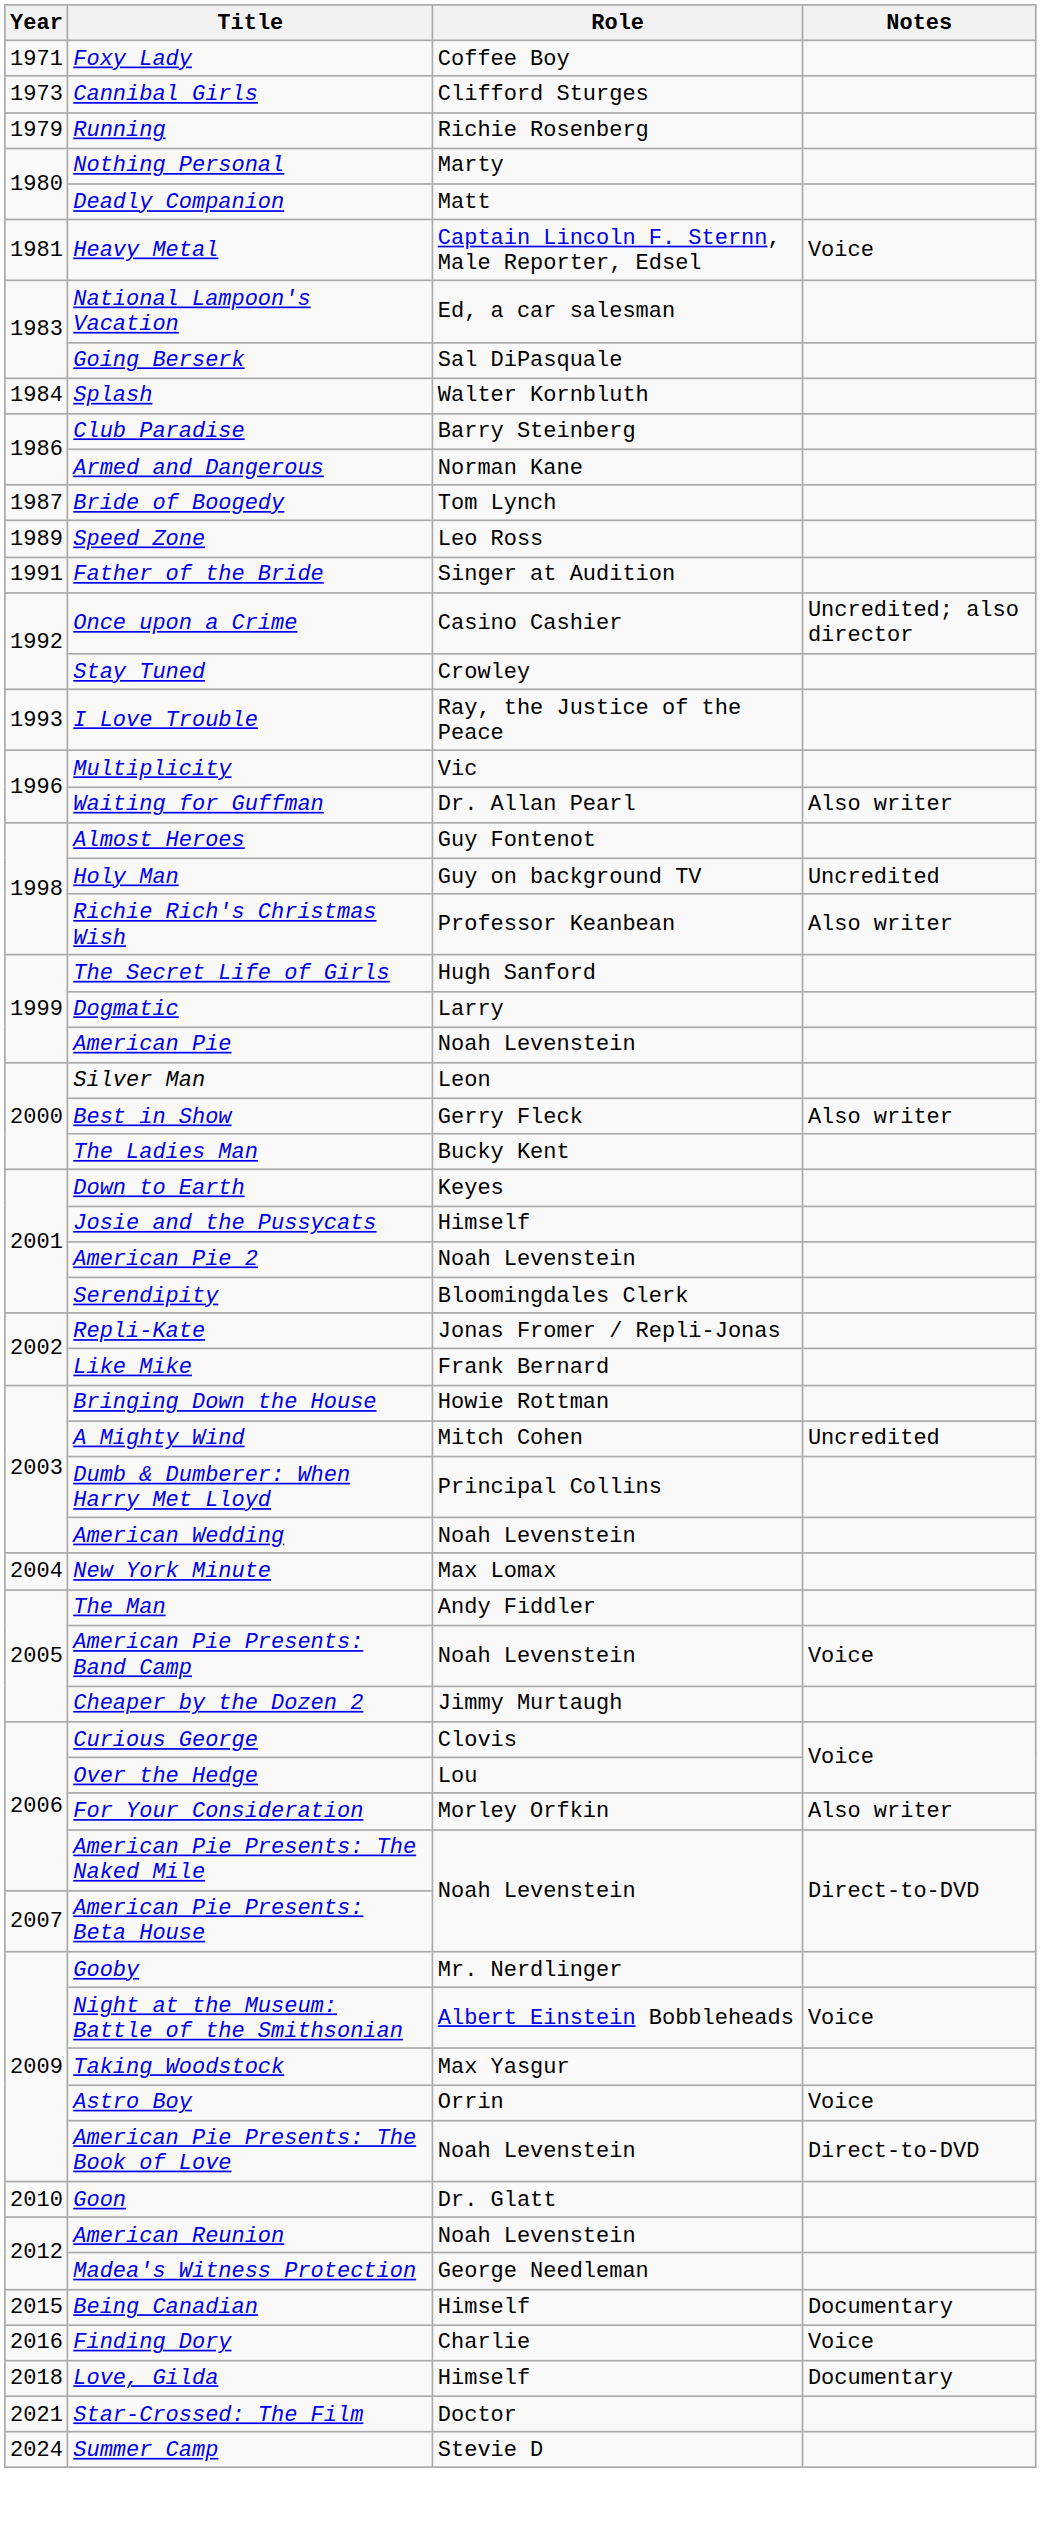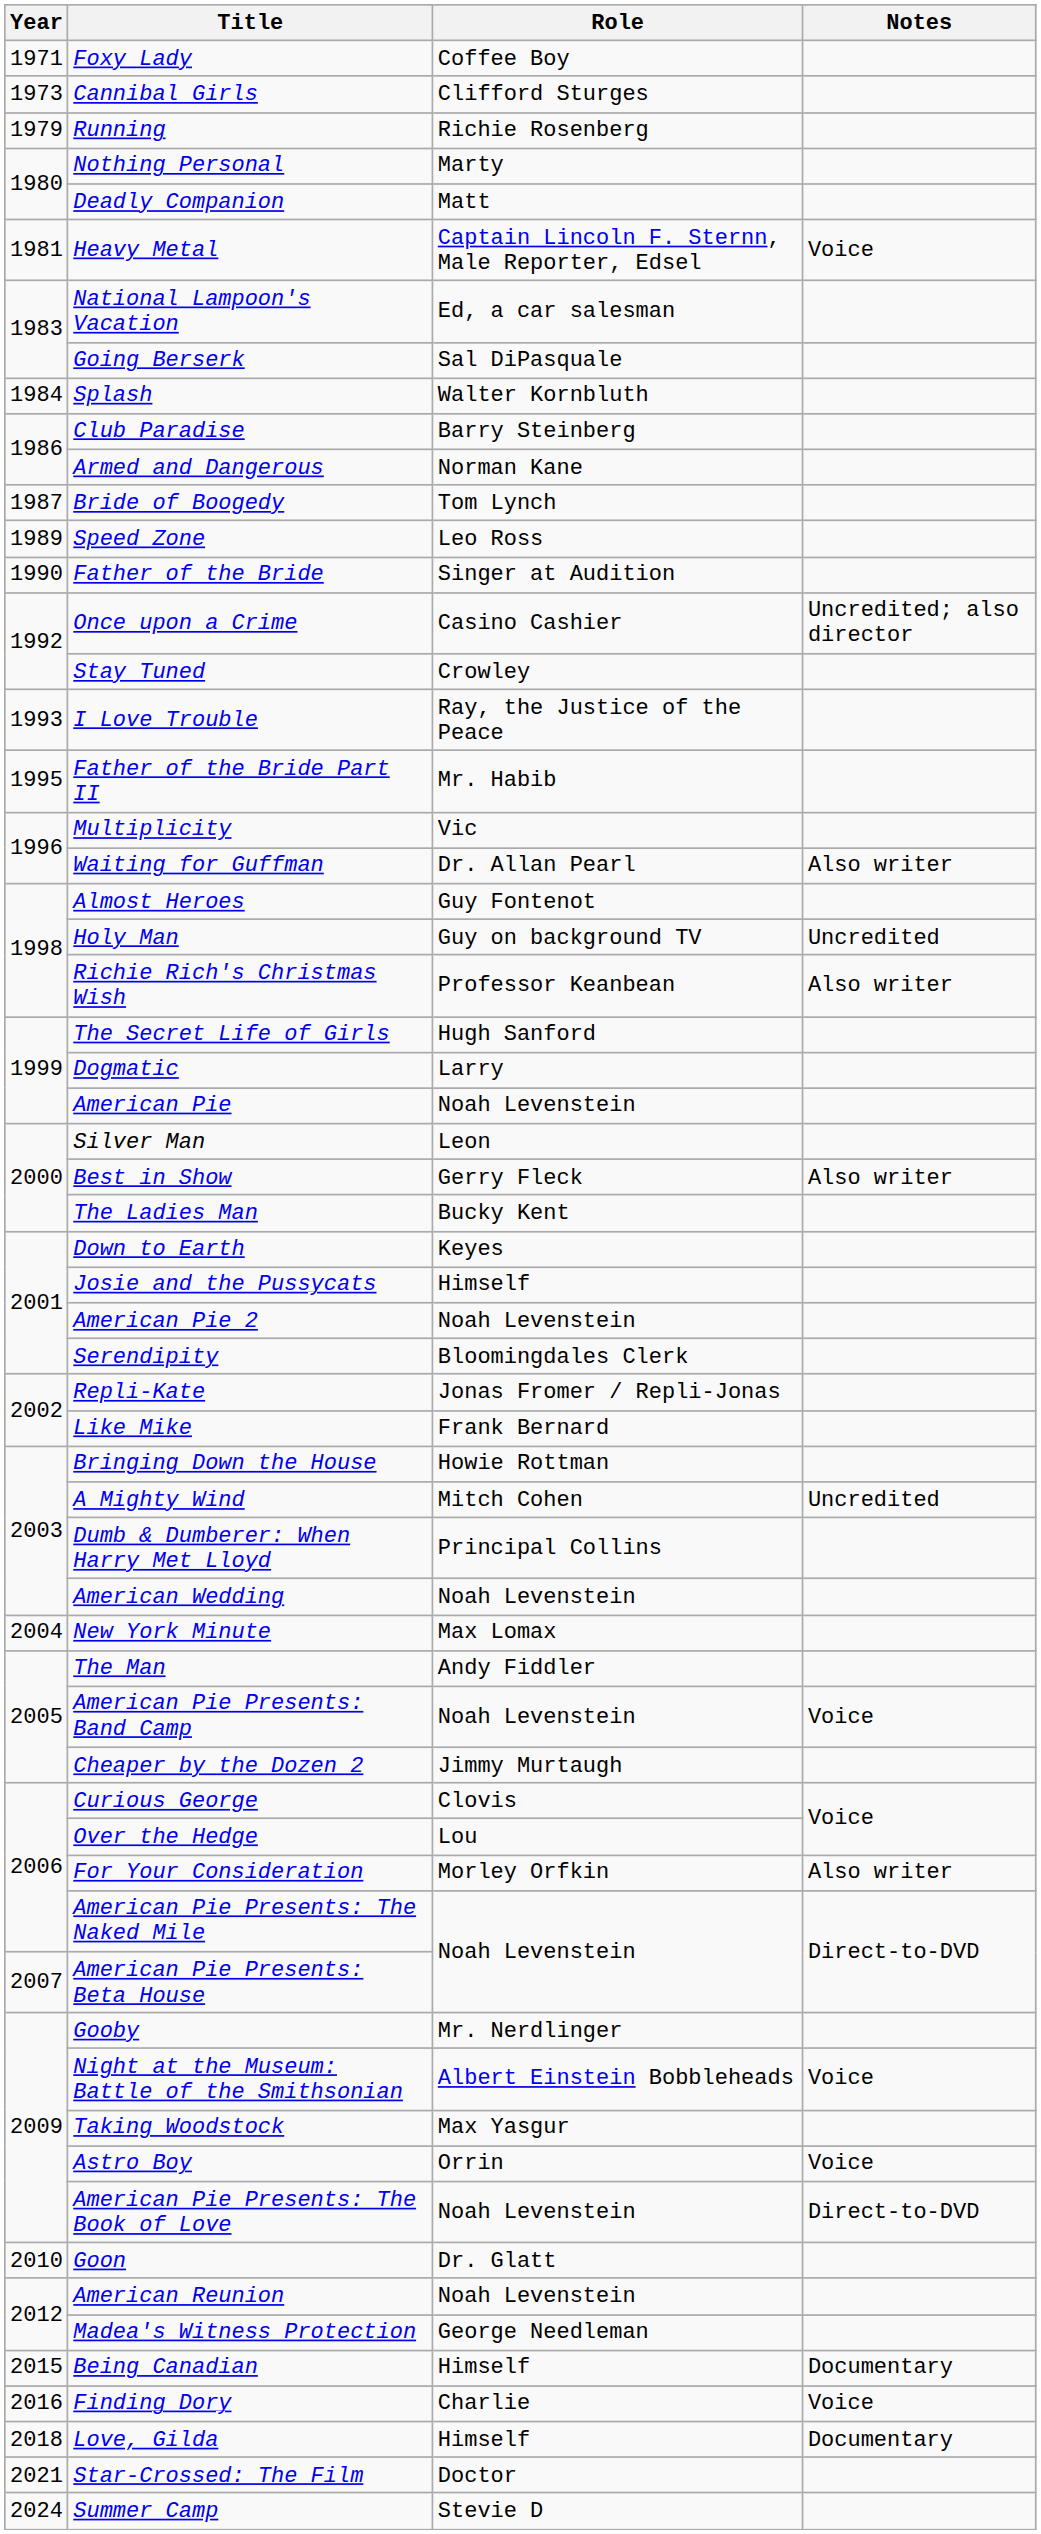Father of the Bride | Year: 1991 -> 1990
+ row: 1995 | Father of the Bride Part II | Mr. Habib
